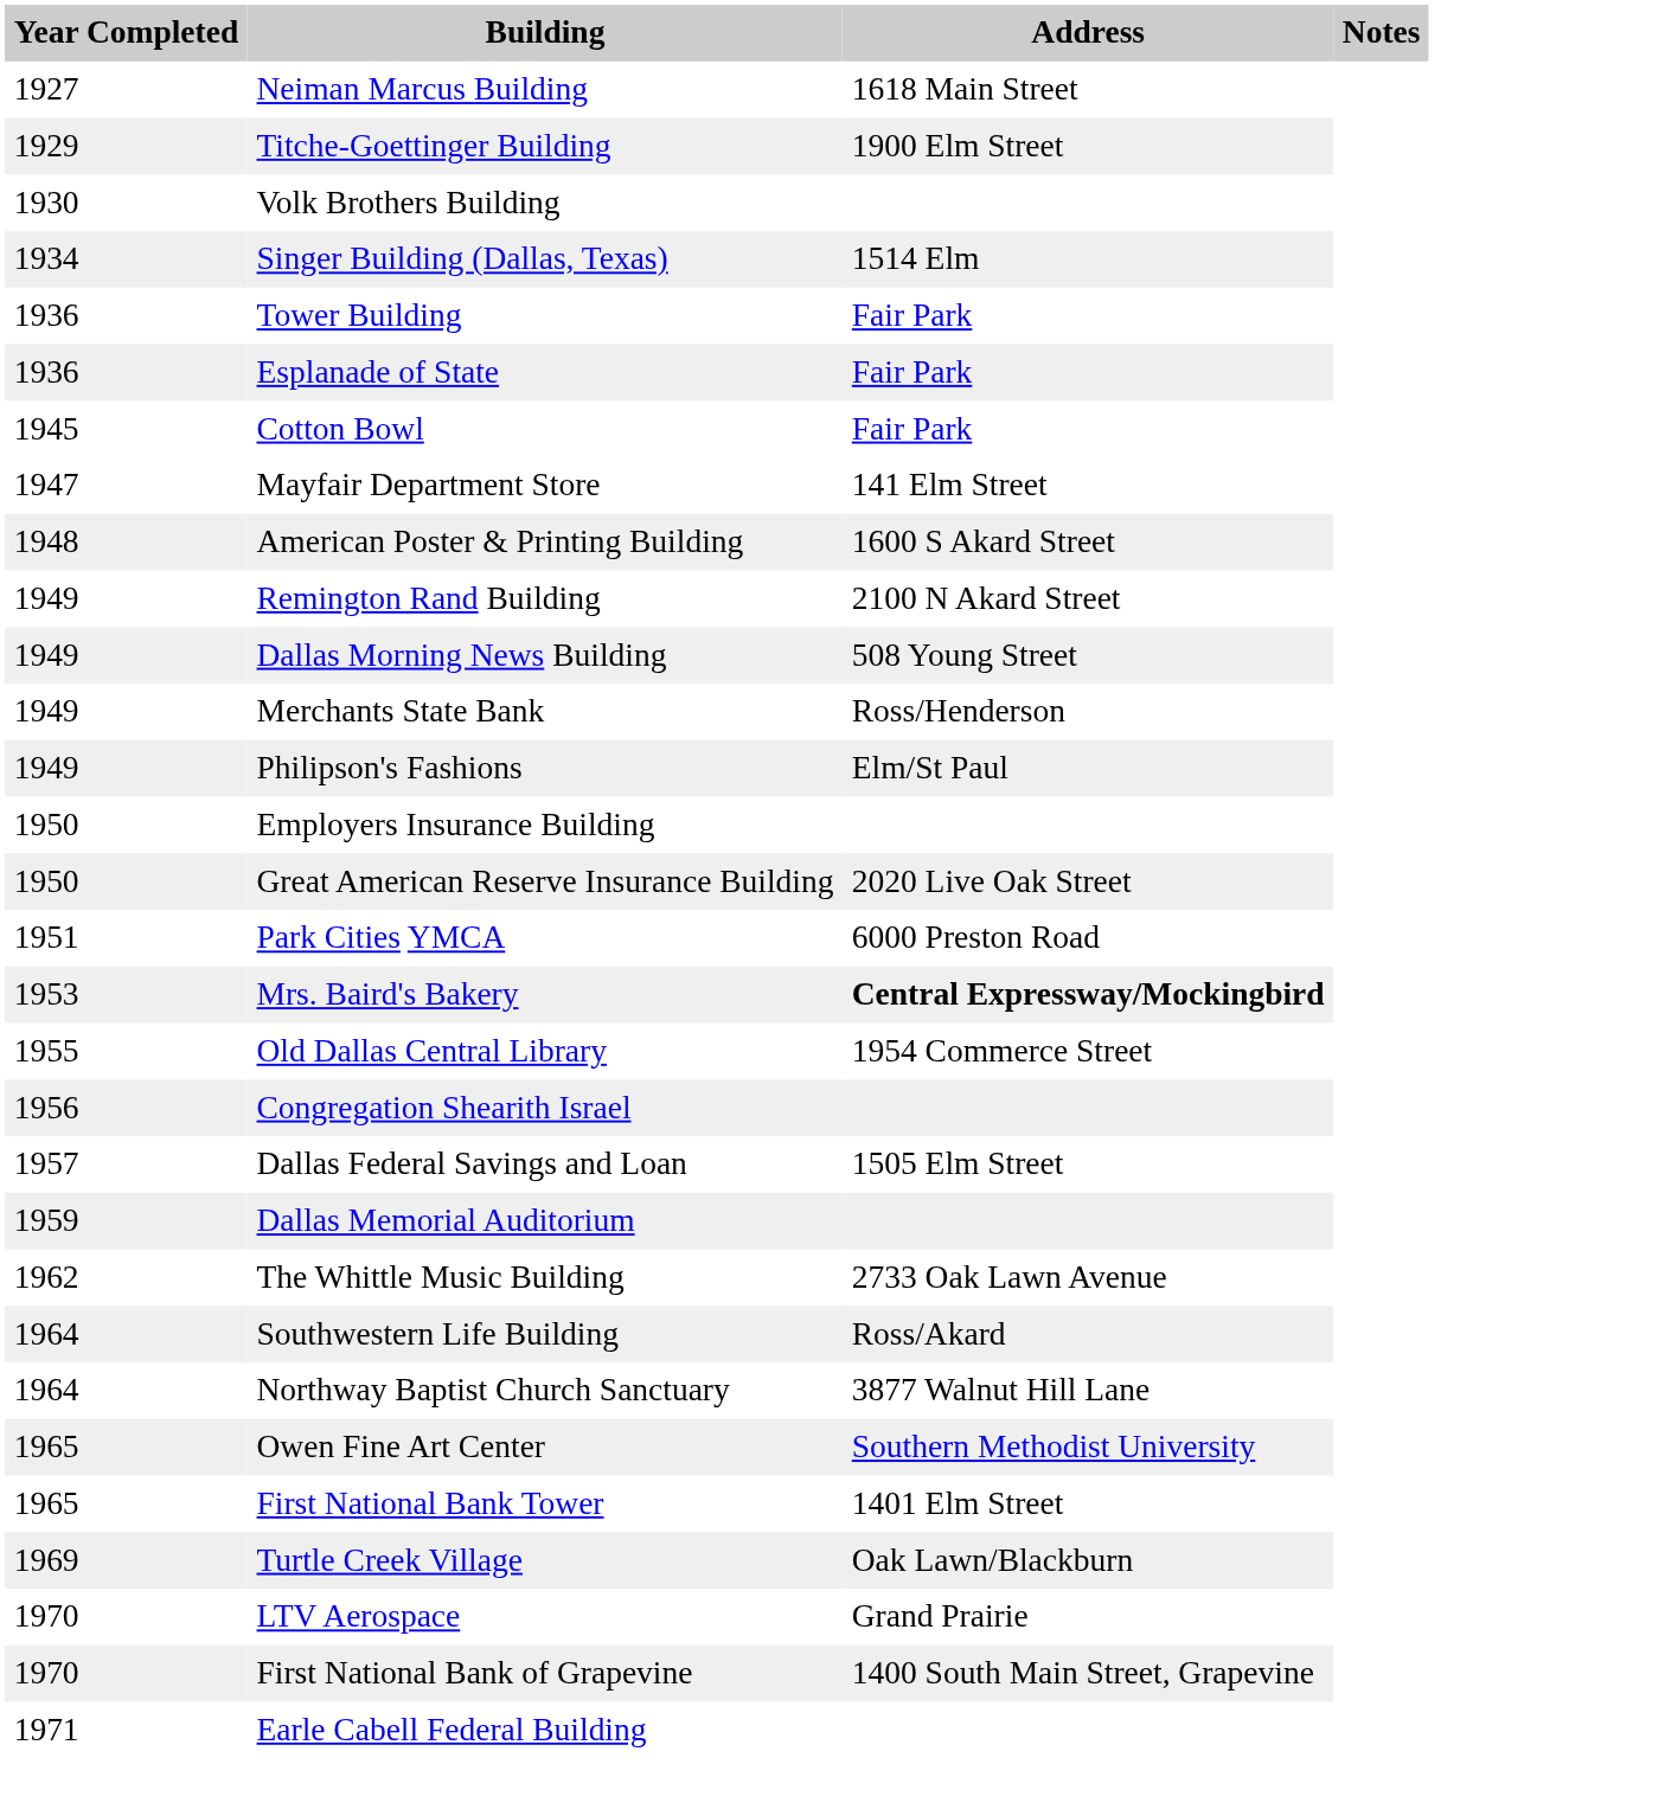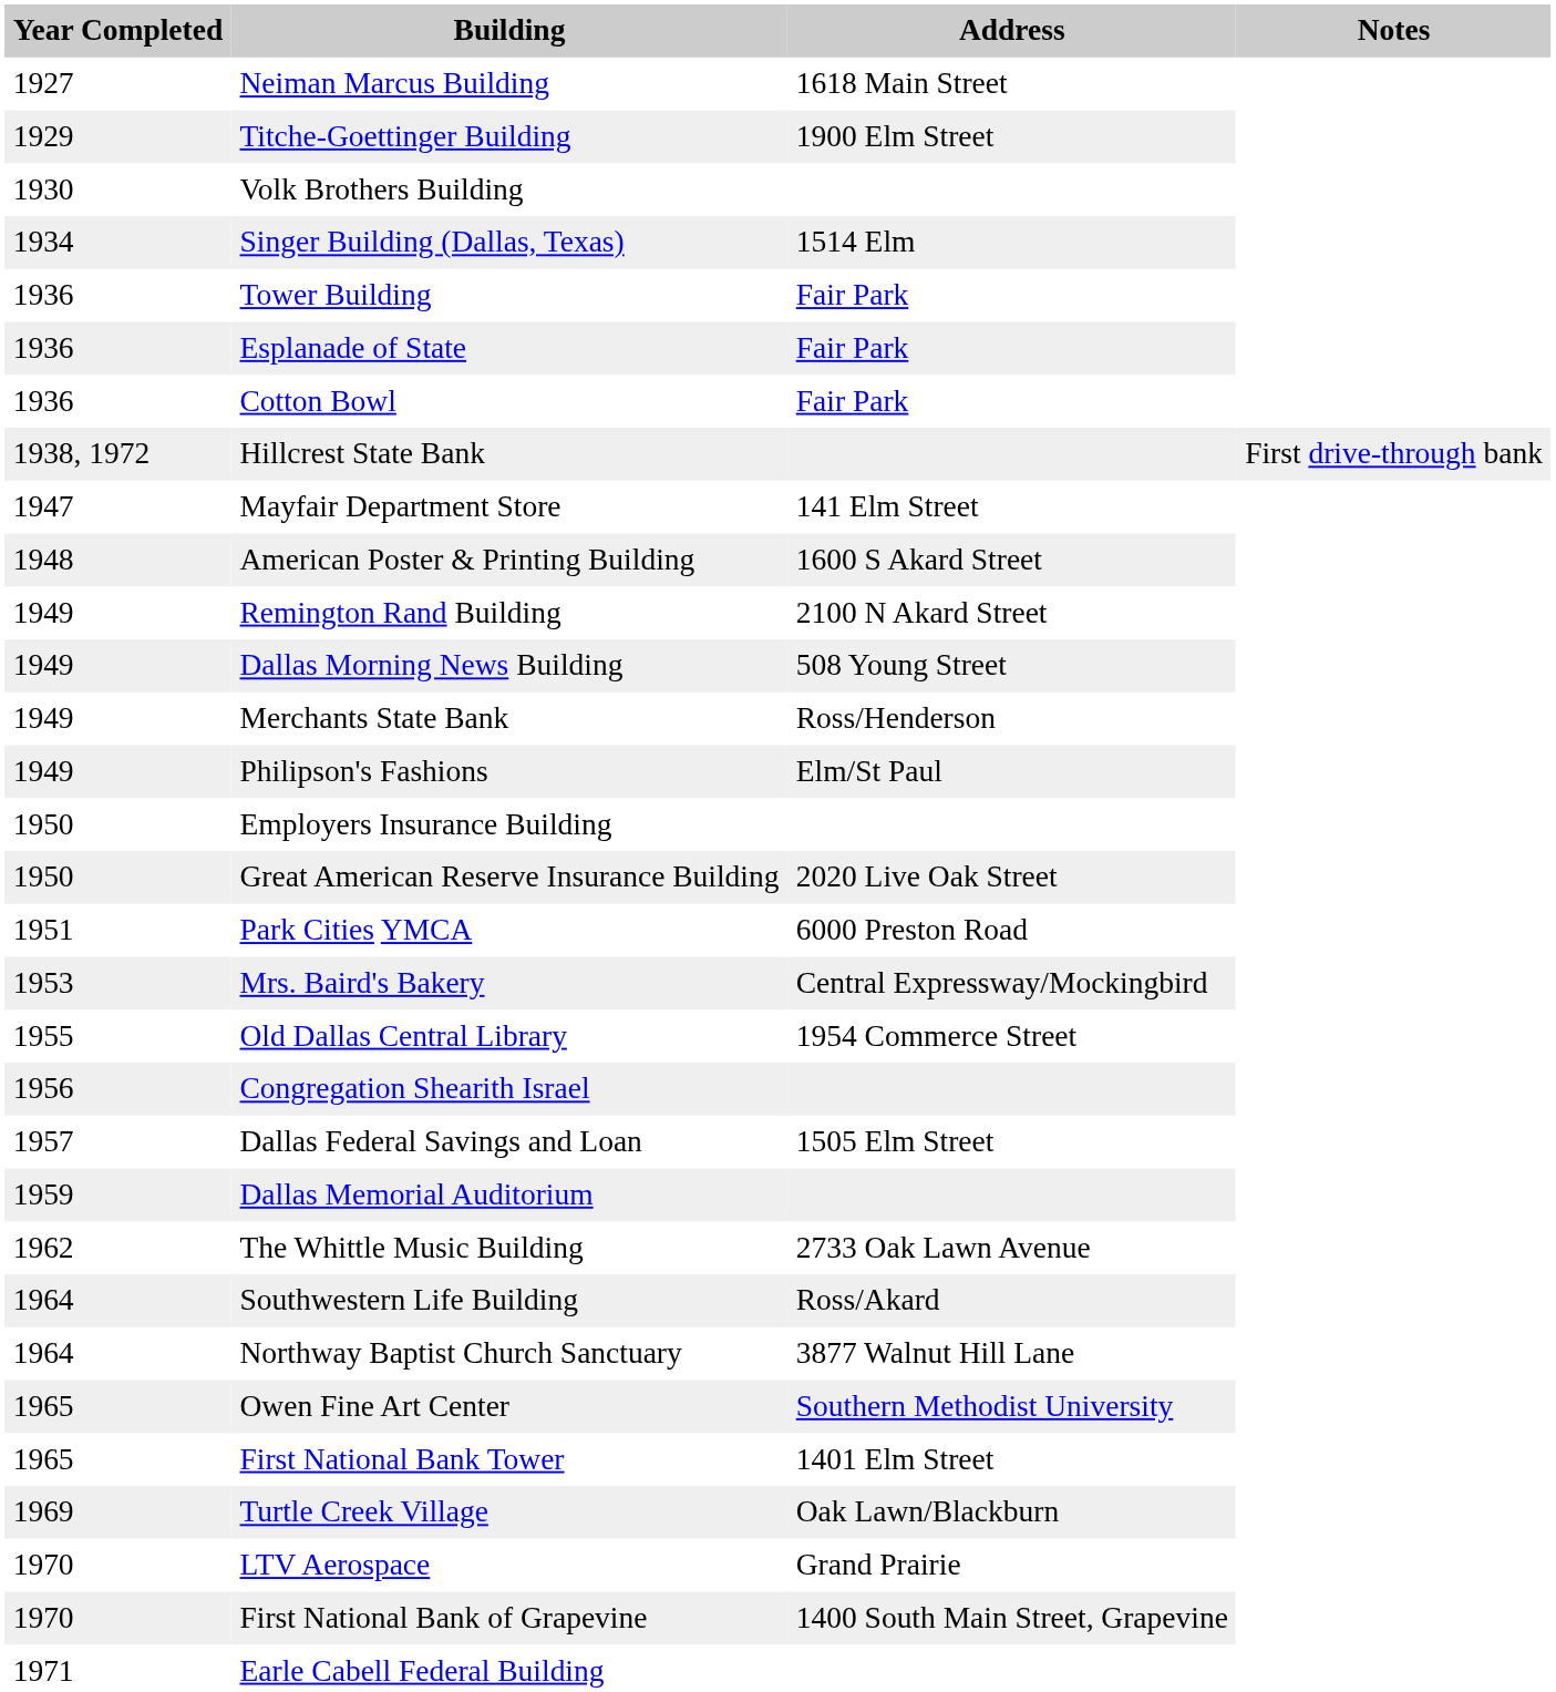Cotton Bowl | Year Completed: 1945 -> 1936
+ row: 1938, 1972 | Hillcrest State Bank | First drive-through bank
Mrs. Baird's Bakery | Address: bold -> normal
